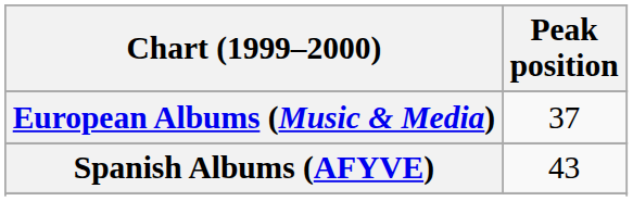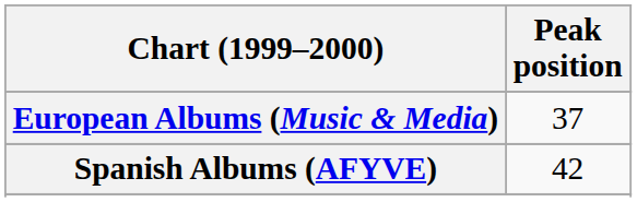Spanish Albums (AFYVE) | Peak position: 43 -> 42
